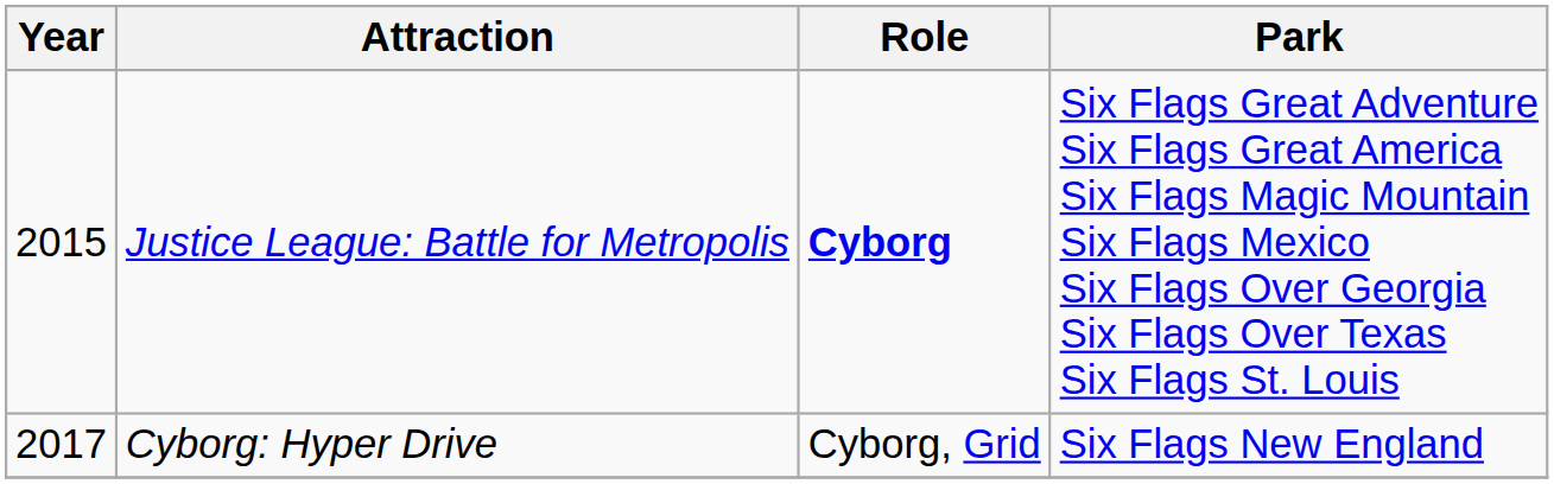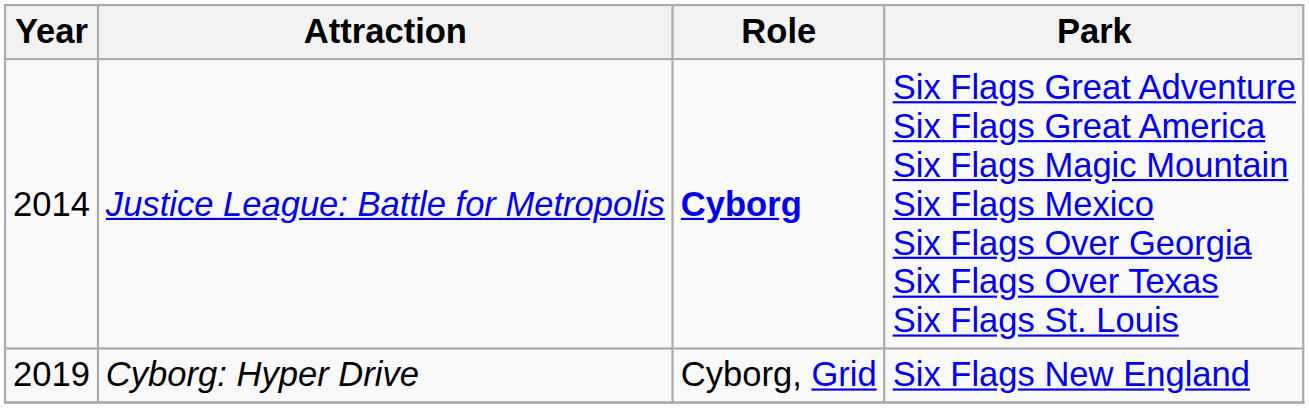Justice League: Battle for Metropolis | Year: 2015 -> 2014
Cyborg: Hyper Drive | Year: 2017 -> 2019
